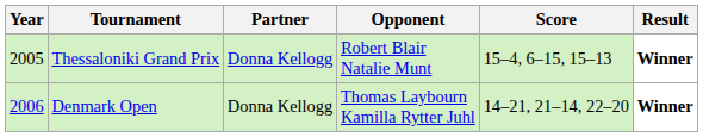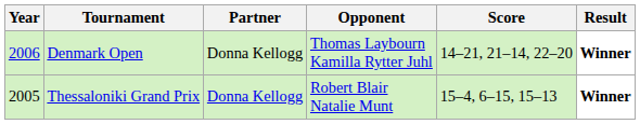rows swapped: Thessaloniki Grand Prix <-> Denmark Open
